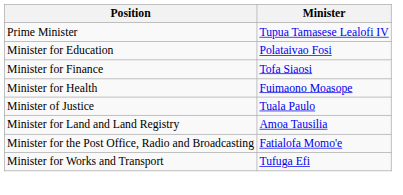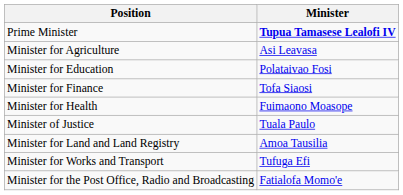Prime Minister | Minister: normal -> bold
+ row: Minister for Agriculture | Asi Leavasa
rows swapped: Minister for the Post Office, Radio and Broadcasting <-> Minister for Works and Transport
